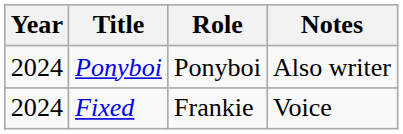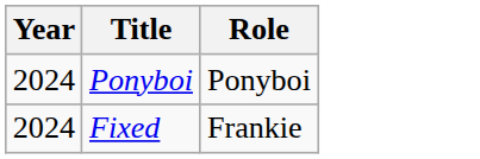- column: Notes | Also writer | Voice
